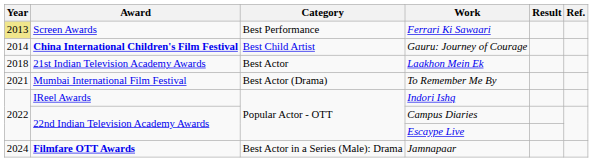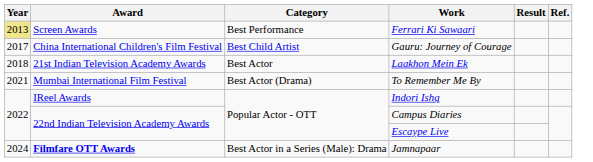Gauru: Journey of Courage | Year: 2014 -> 2017
Gauru: Journey of Courage | Award: bold -> normal
